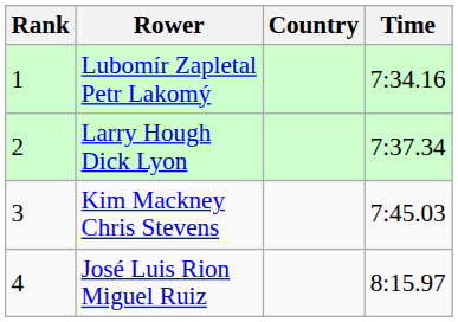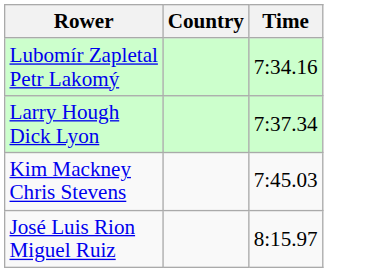- column: Rank | 1 | 2 | 3 | 4
